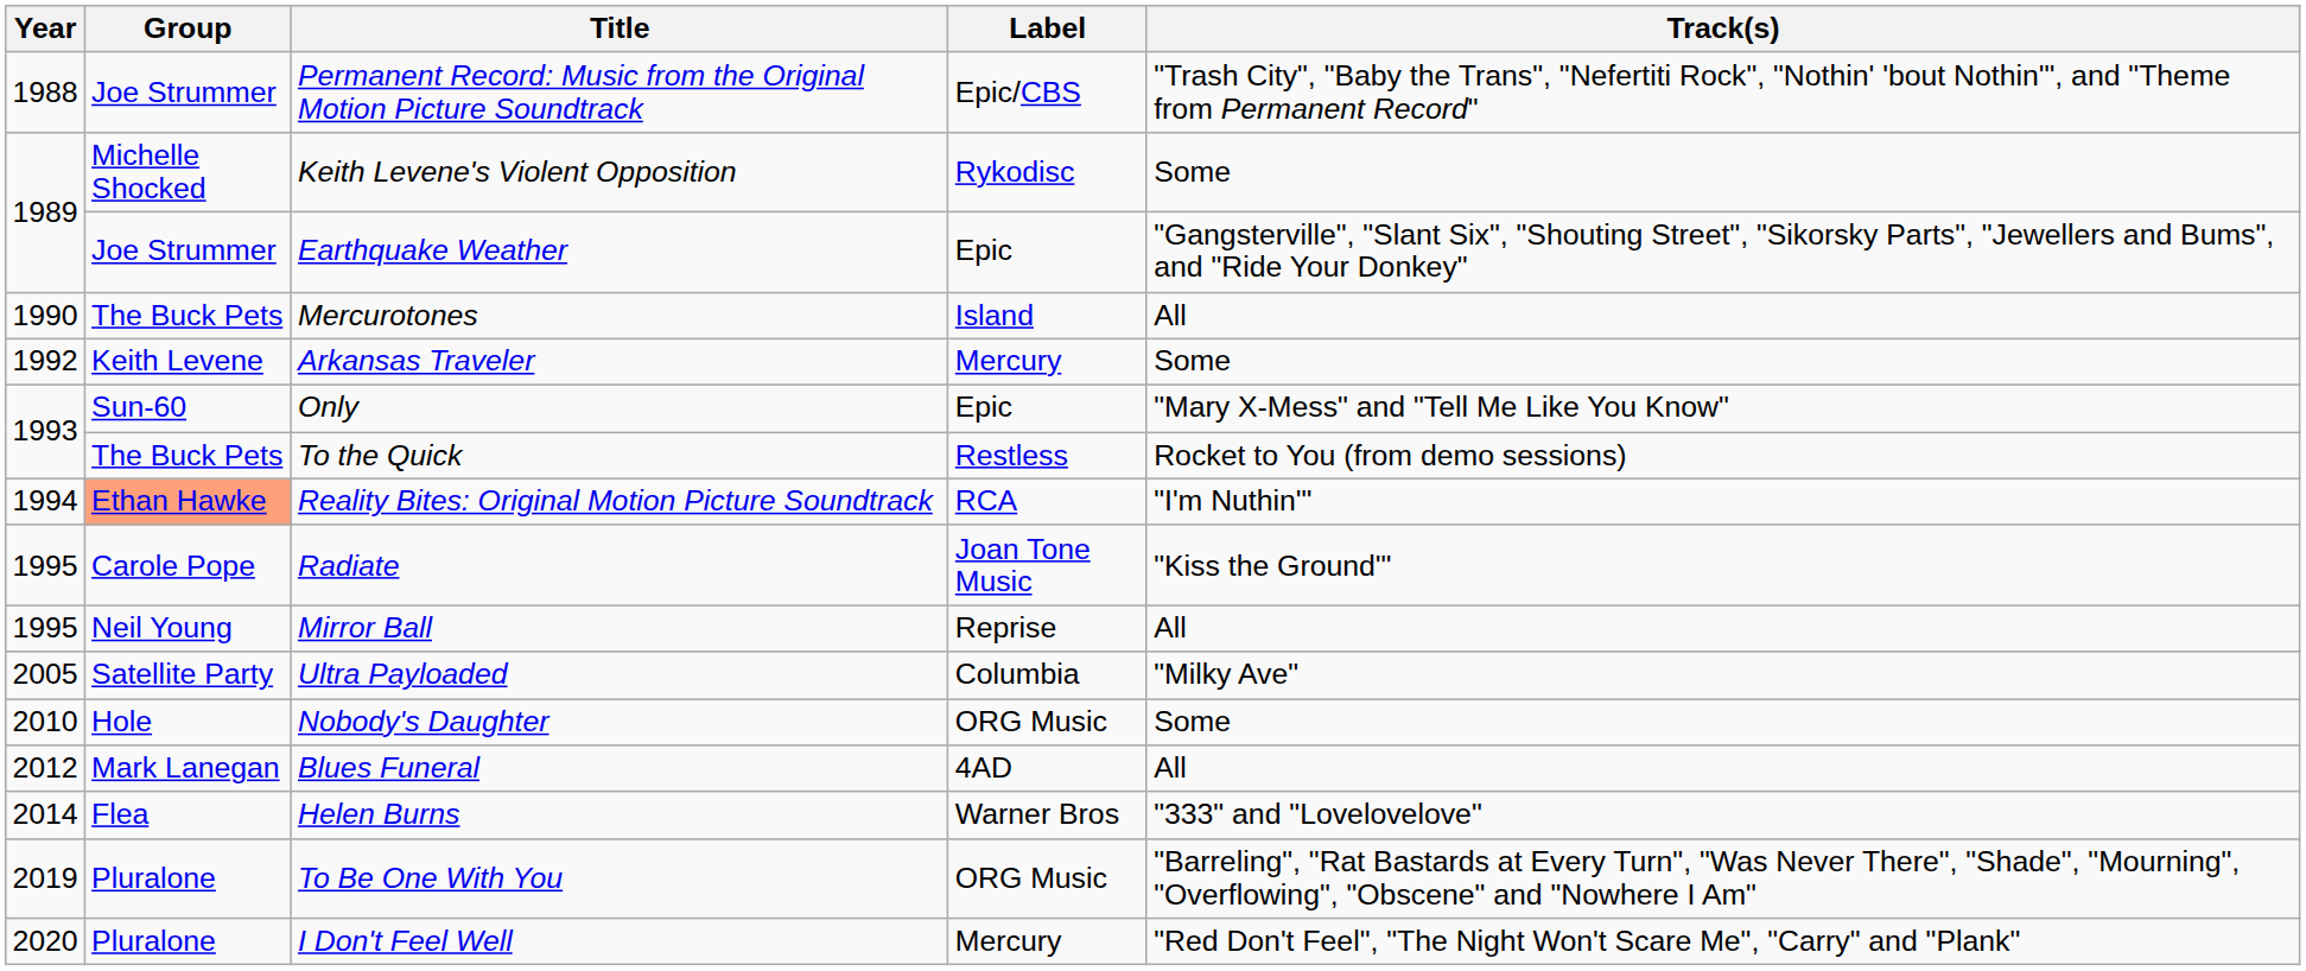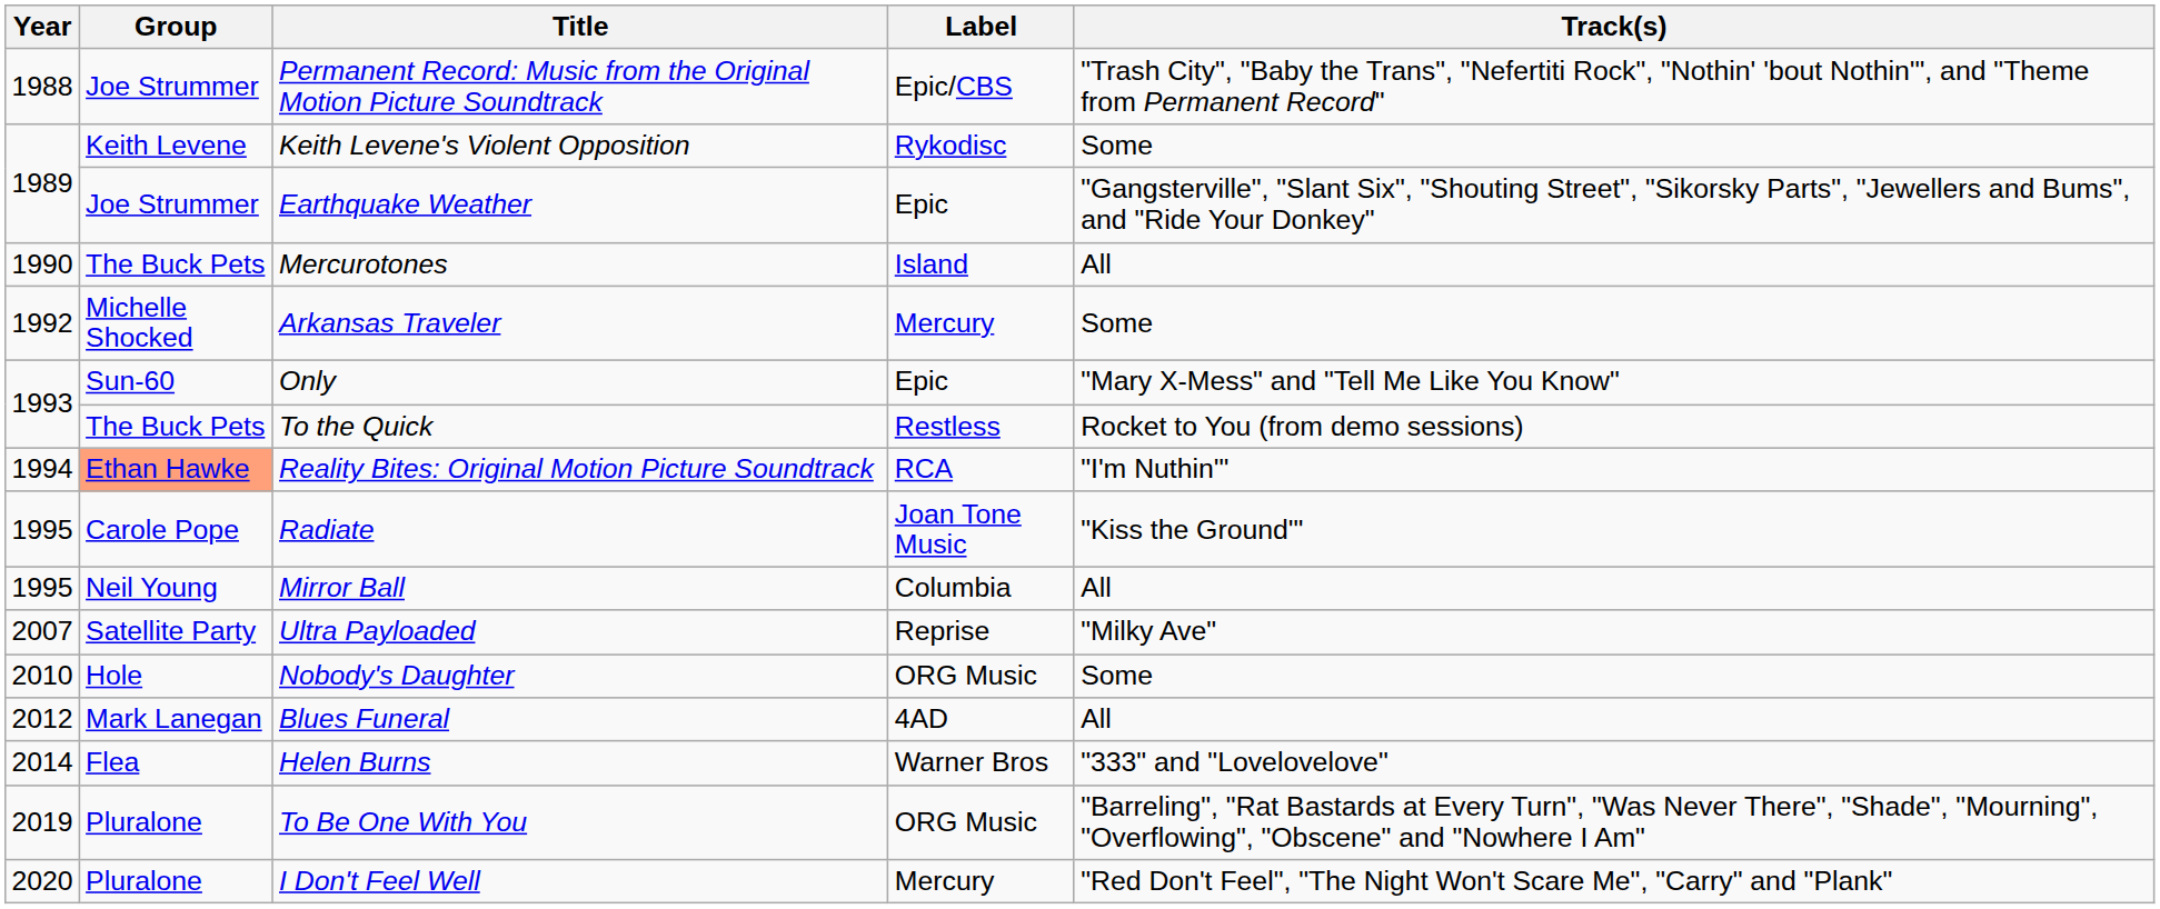Keith Levene's Violent Opposition | Group: Michelle Shocked -> Keith Levene
Arkansas Traveler | Group: Keith Levene -> Michelle Shocked
Mirror Ball | Label: Reprise -> Columbia
Ultra Payloaded | Year: 2005 -> 2007
Ultra Payloaded | Label: Columbia -> Reprise
